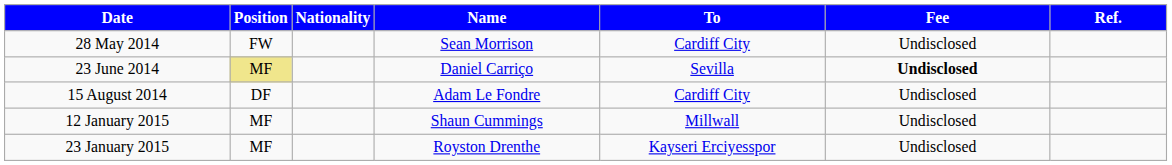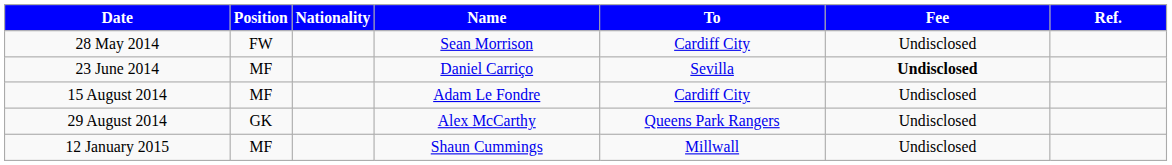23 June 2014 | Position: khaki background -> no background
15 August 2014 | Position: DF -> MF
+ row: 29 August 2014 | GK | Alex McCarthy | Queens Park Rangers | Undisclosed
- row: 23 January 2015 | MF | Royston Drenthe | Kayseri Erciyesspor | Undisclosed
